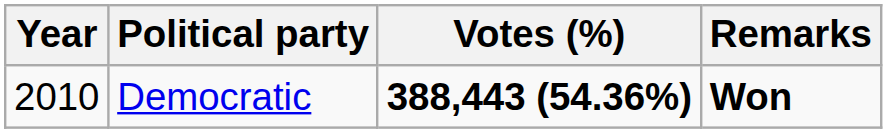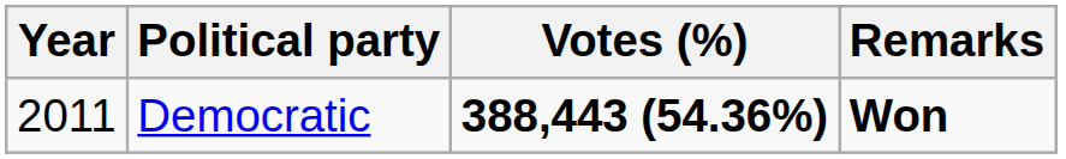Democratic | Year: 2010 -> 2011
